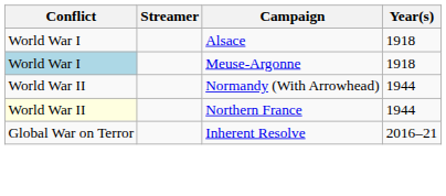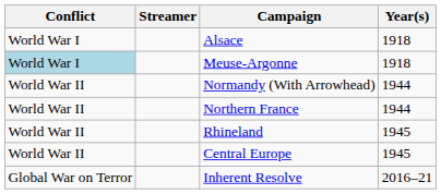Northern France | Conflict: lightyellow background -> no background
+ row: World War II | Rhineland | 1945
+ row: World War II | Central Europe | 1945
